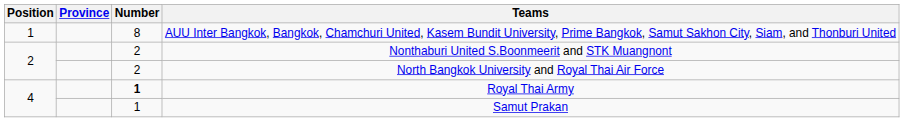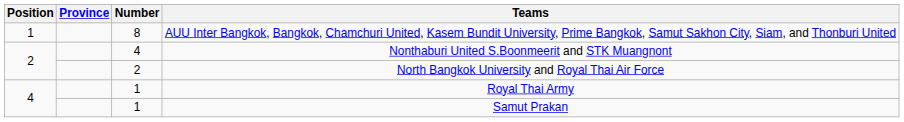Nonthaburi United S.Boonmeerit and STK Muangnont | Number: 2 -> 4
Royal Thai Army | Number: bold -> normal
